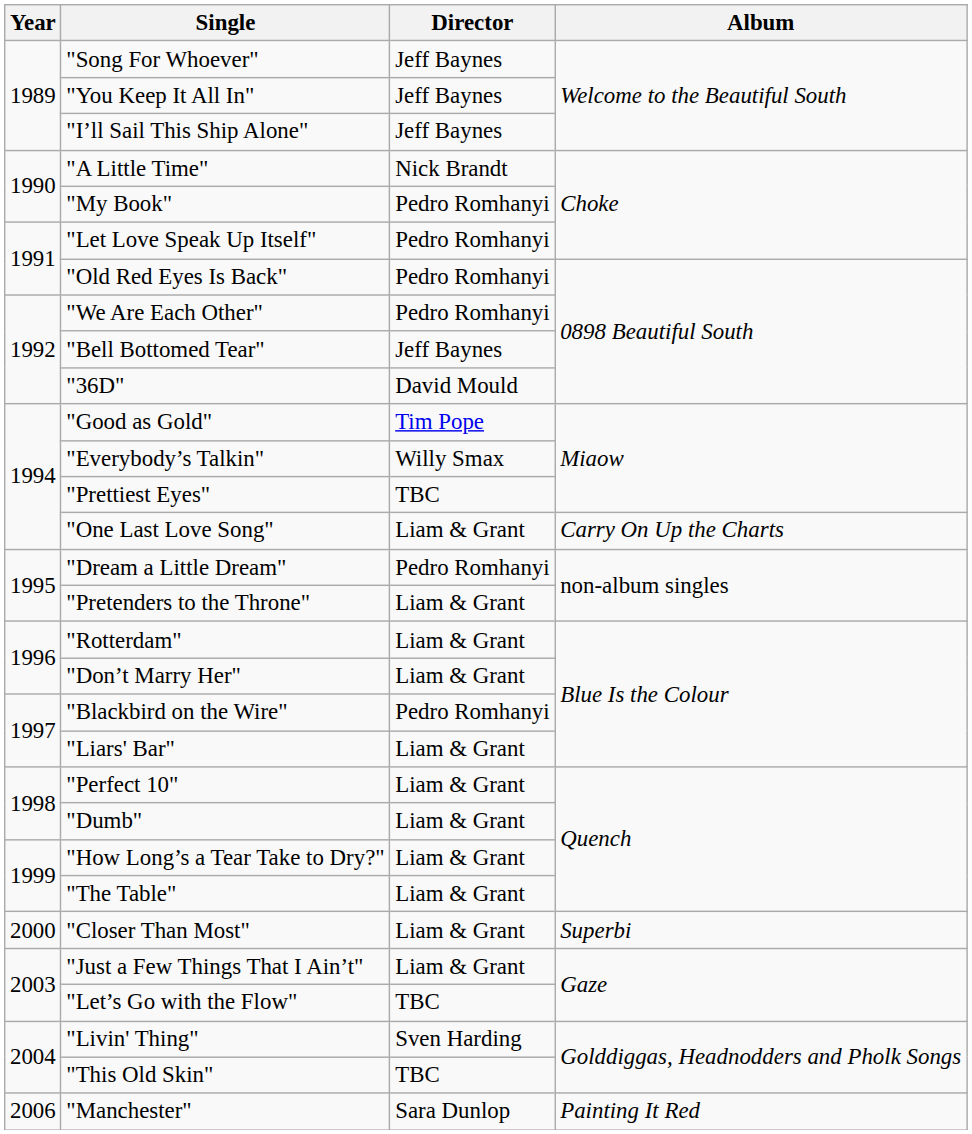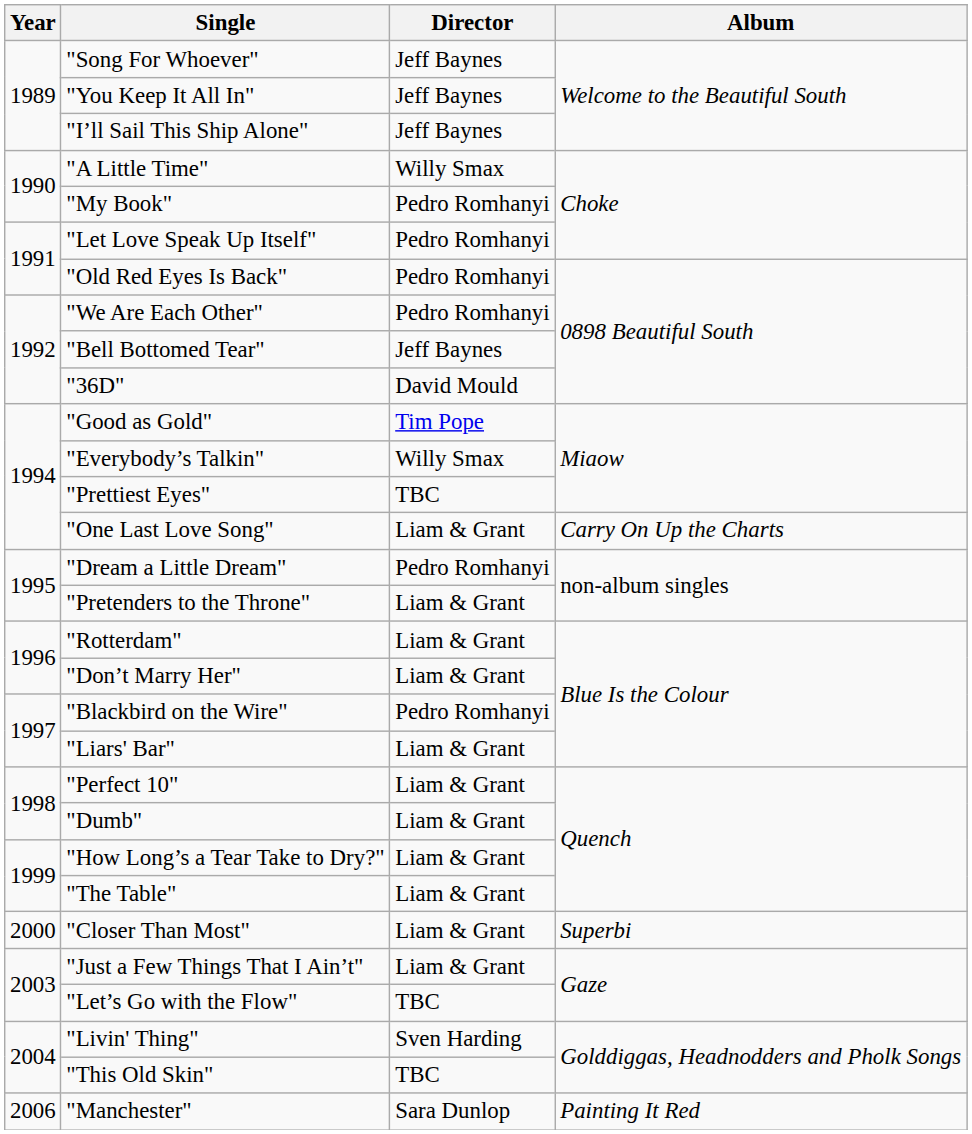"A Little Time" | Director: Nick Brandt -> Willy Smax
